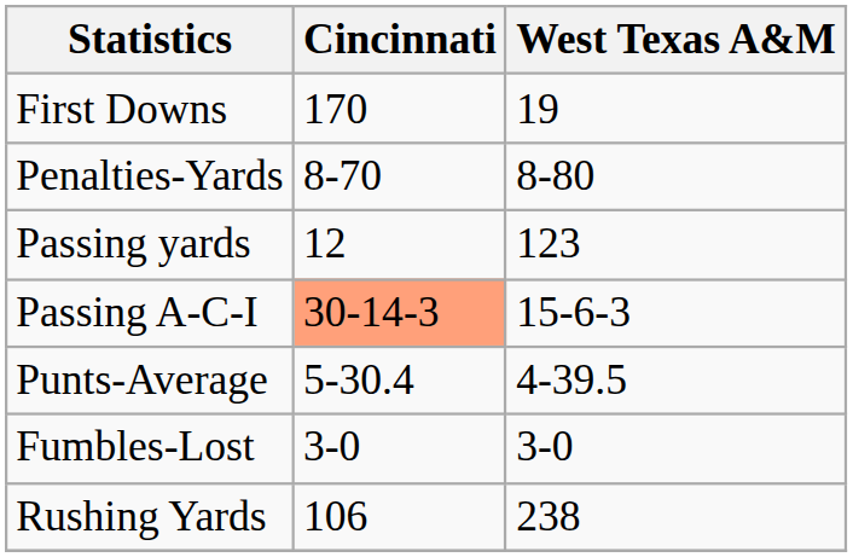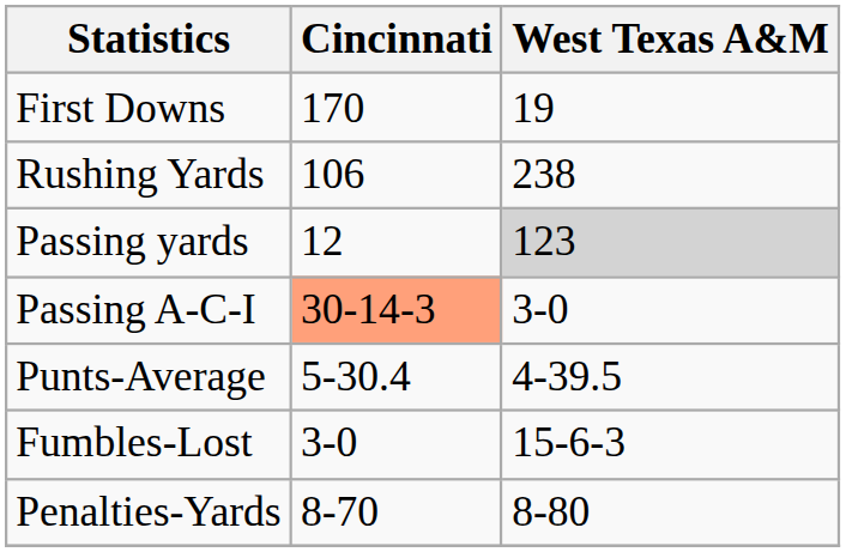rows swapped: Rushing Yards <-> Penalties-Yards
Passing yards | West Texas A&M: no background -> lightgrey background
Passing A-C-I | West Texas A&M: 15-6-3 -> 3-0
Fumbles-Lost | West Texas A&M: 3-0 -> 15-6-3
